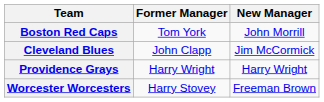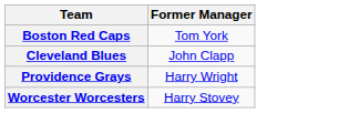- column: New Manager | John Morrill | Jim McCormick | Harry Wright | Freeman Brown
